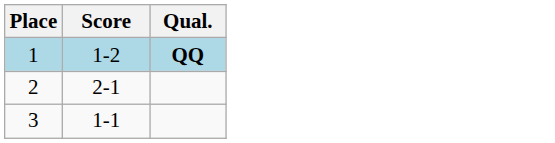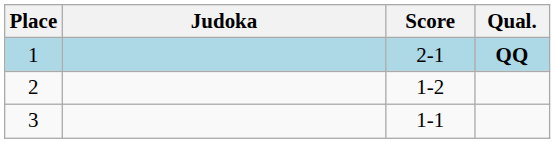+ column: Judoka
1 | Score: 1-2 -> 2-1
2 | Score: 2-1 -> 1-2
